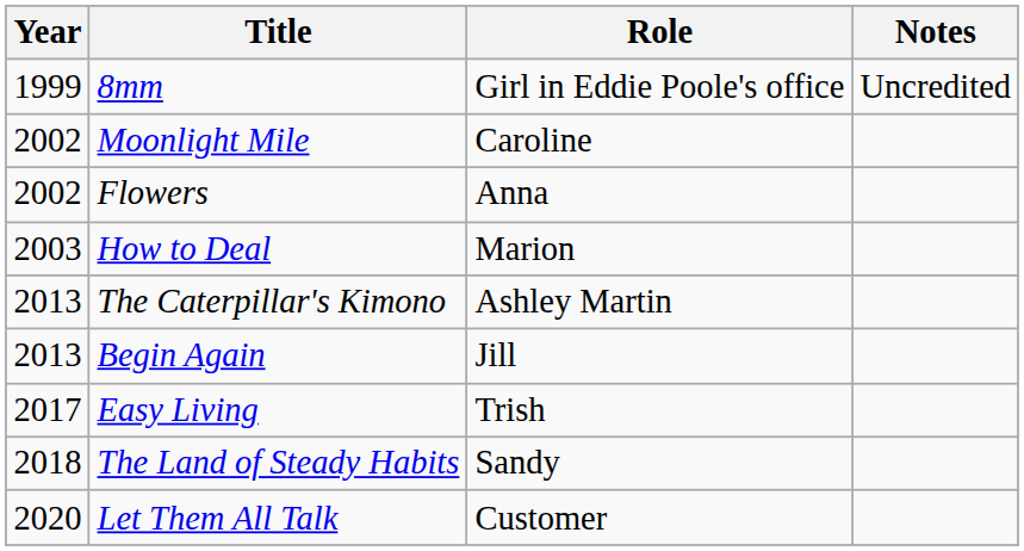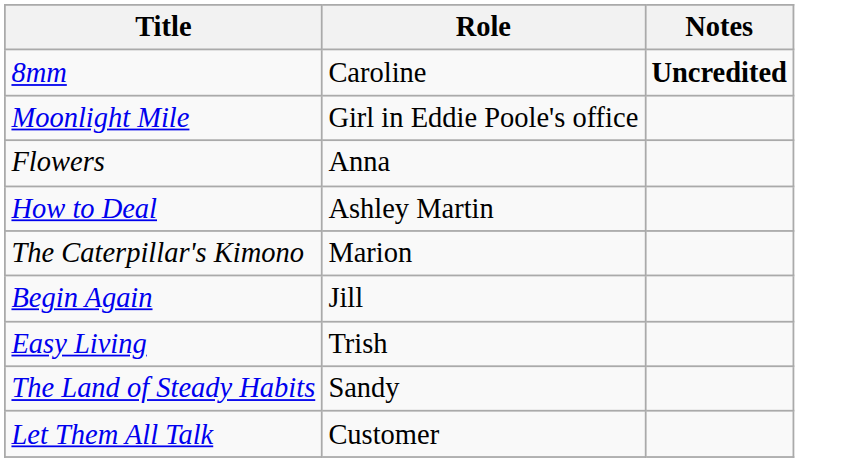- column: Year | 1999 | 2002 | 2002 | 2003 | 2013 | 2013 | 2017 | 2018 | 2020
8mm | Role: Girl in Eddie Poole's office -> Caroline
8mm | Notes: normal -> bold
Moonlight Mile | Role: Caroline -> Girl in Eddie Poole's office
How to Deal | Role: Marion -> Ashley Martin
The Caterpillar's Kimono | Role: Ashley Martin -> Marion
